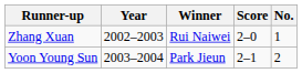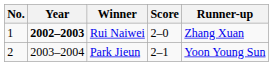columns swapped: No. <-> Runner-up
Rui Naiwei | Year: normal -> bold
